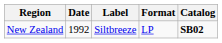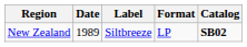New Zealand | Date: 1992 -> 1989
